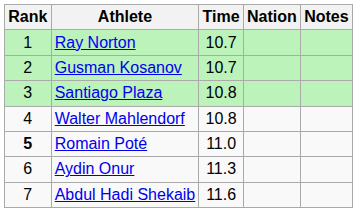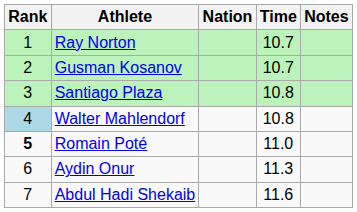columns swapped: Nation <-> Time
Walter Mahlendorf | Rank: no background -> lightblue background
